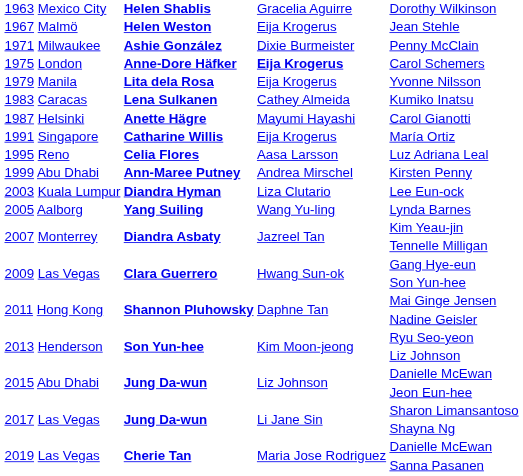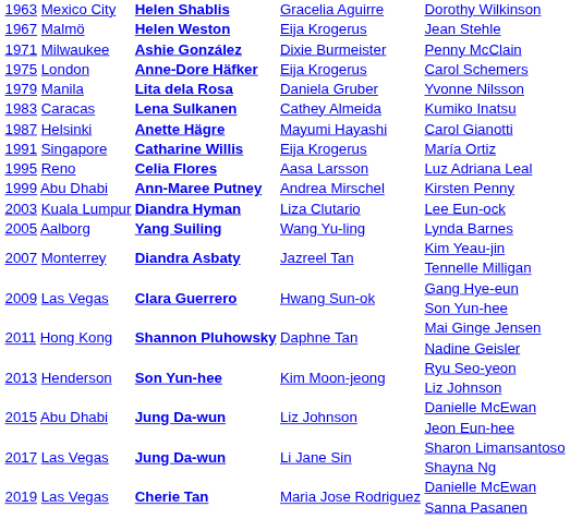Carol Schemers | column 3: bold -> normal
Yvonne Nilsson | column 3: Eija Krogerus -> Daniela Gruber
